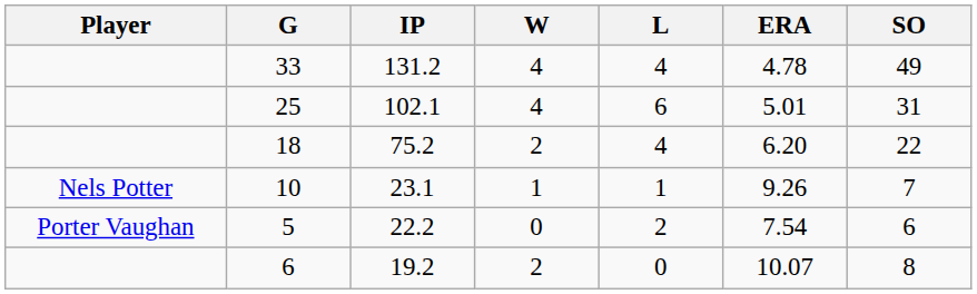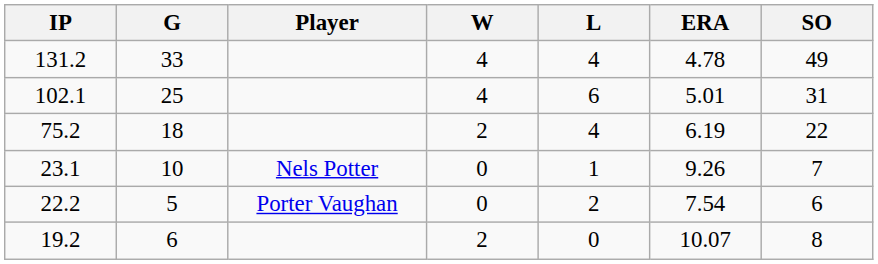columns swapped: Player <-> IP
18 | ERA: 6.20 -> 6.19
10 | W: 1 -> 0
